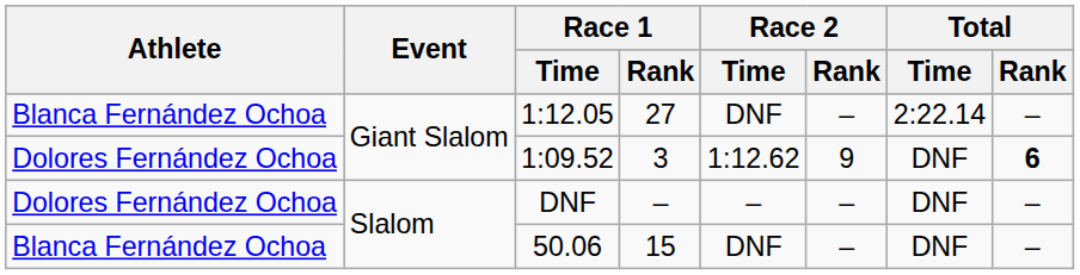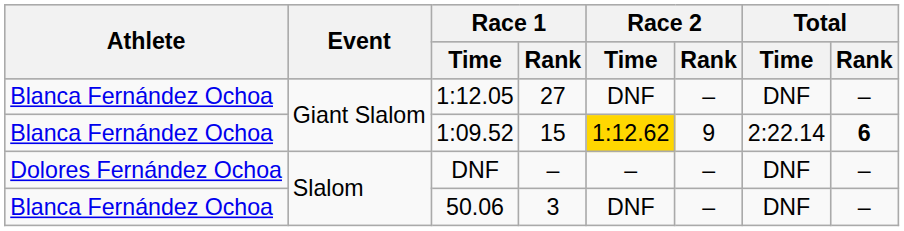1:12.05 | Total / Time: 2:22.14 -> DNF
1:09.52 | Athlete: Dolores Fernández Ochoa -> Blanca Fernández Ochoa
1:09.52 | Race 1 / Rank: 3 -> 15
1:09.52 | Race 2 / Time: no background -> gold background
1:09.52 | Total / Time: DNF -> 2:22.14
50.06 | Race 1 / Rank: 15 -> 3
